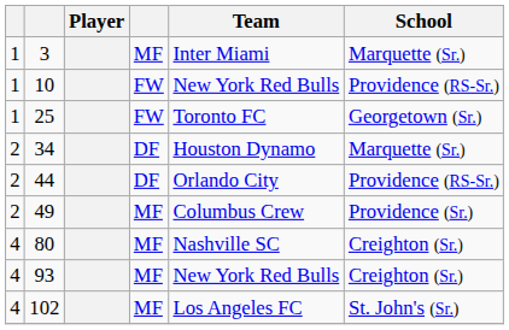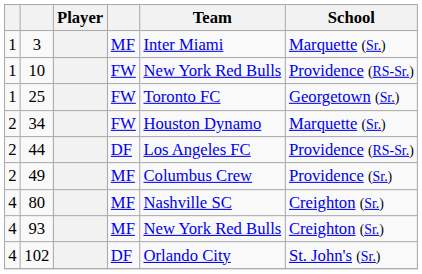34 | column 4: DF -> FW
44 | Team: Orlando City -> Los Angeles FC
102 | column 4: MF -> DF
102 | Team: Los Angeles FC -> Orlando City
